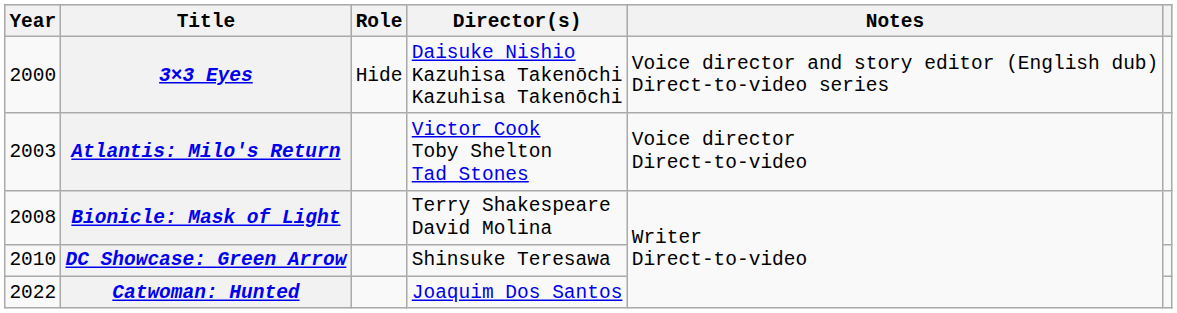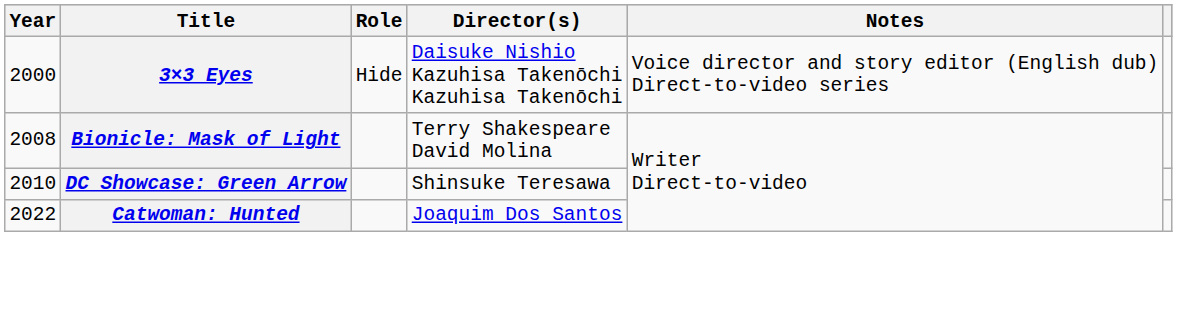- row: 2003 | Atlantis: Milo's Return | Victor Cook Toby Shelton Tad Stones | Voice director Direct-to-video
